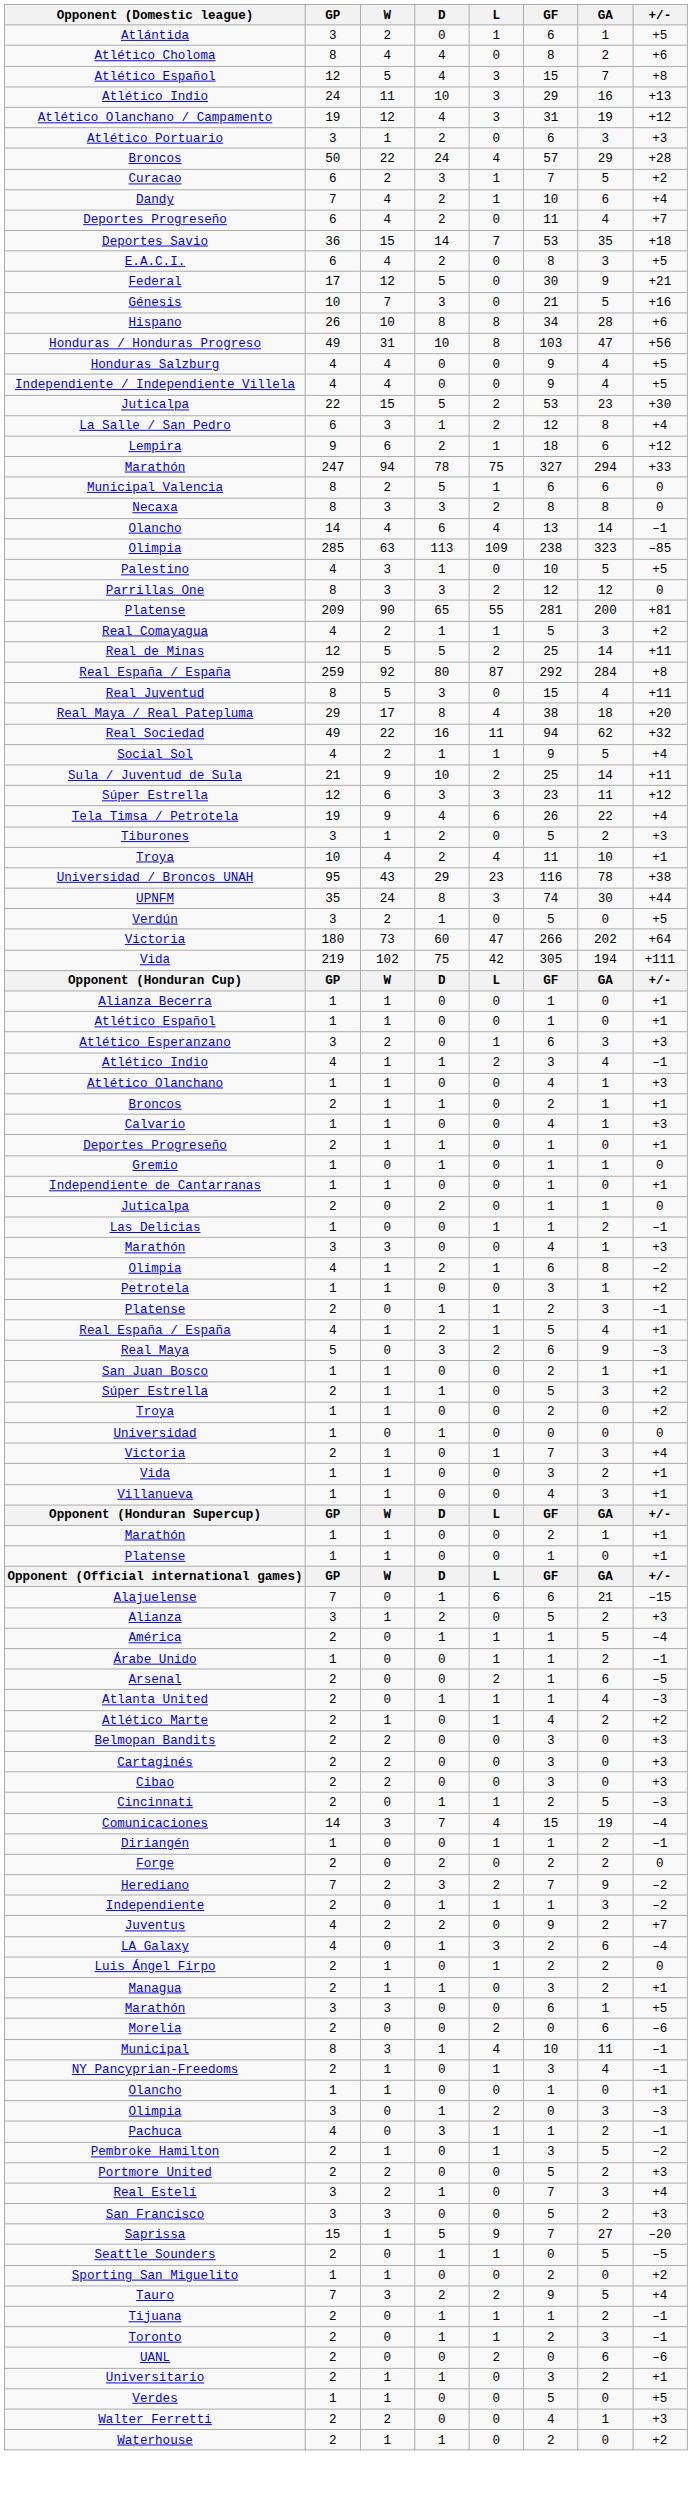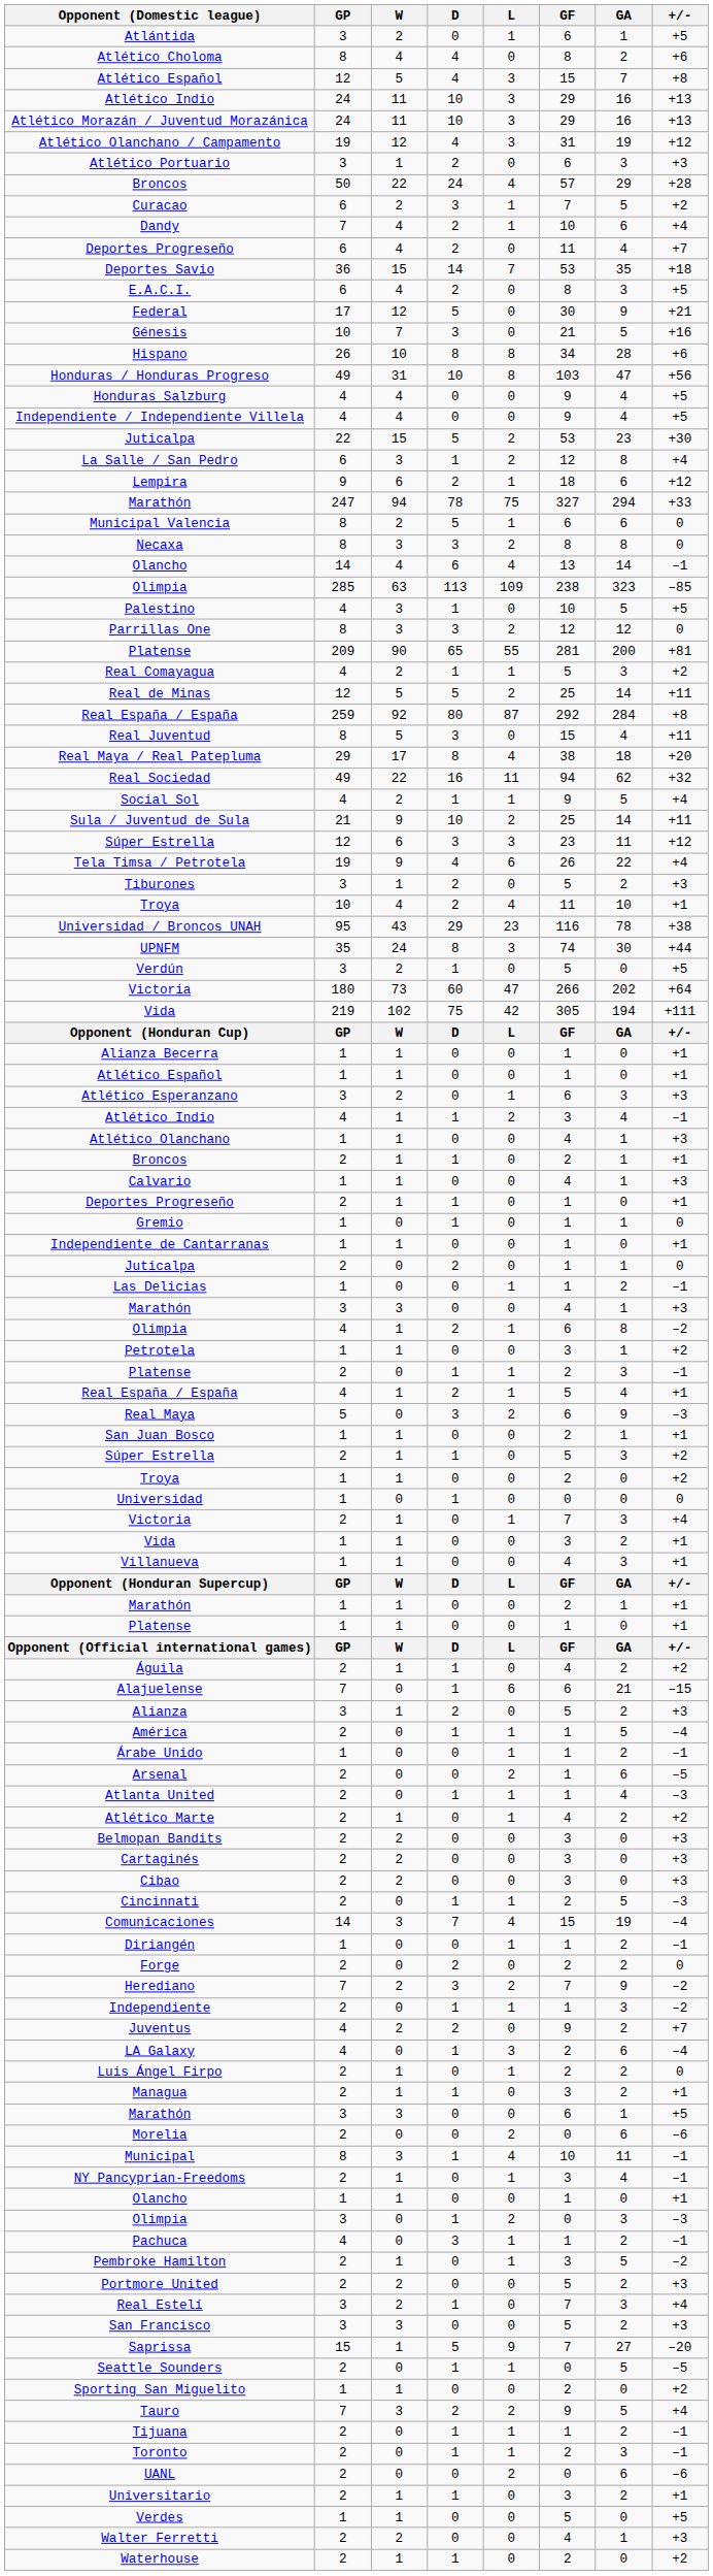+ row: Atlético Morazán / Juventud Morazánica | 24 | 11 | 10 | 3 | 29 | 16 | +13
+ row: Águila | 2 | 1 | 1 | 0 | 4 | 2 | +2
